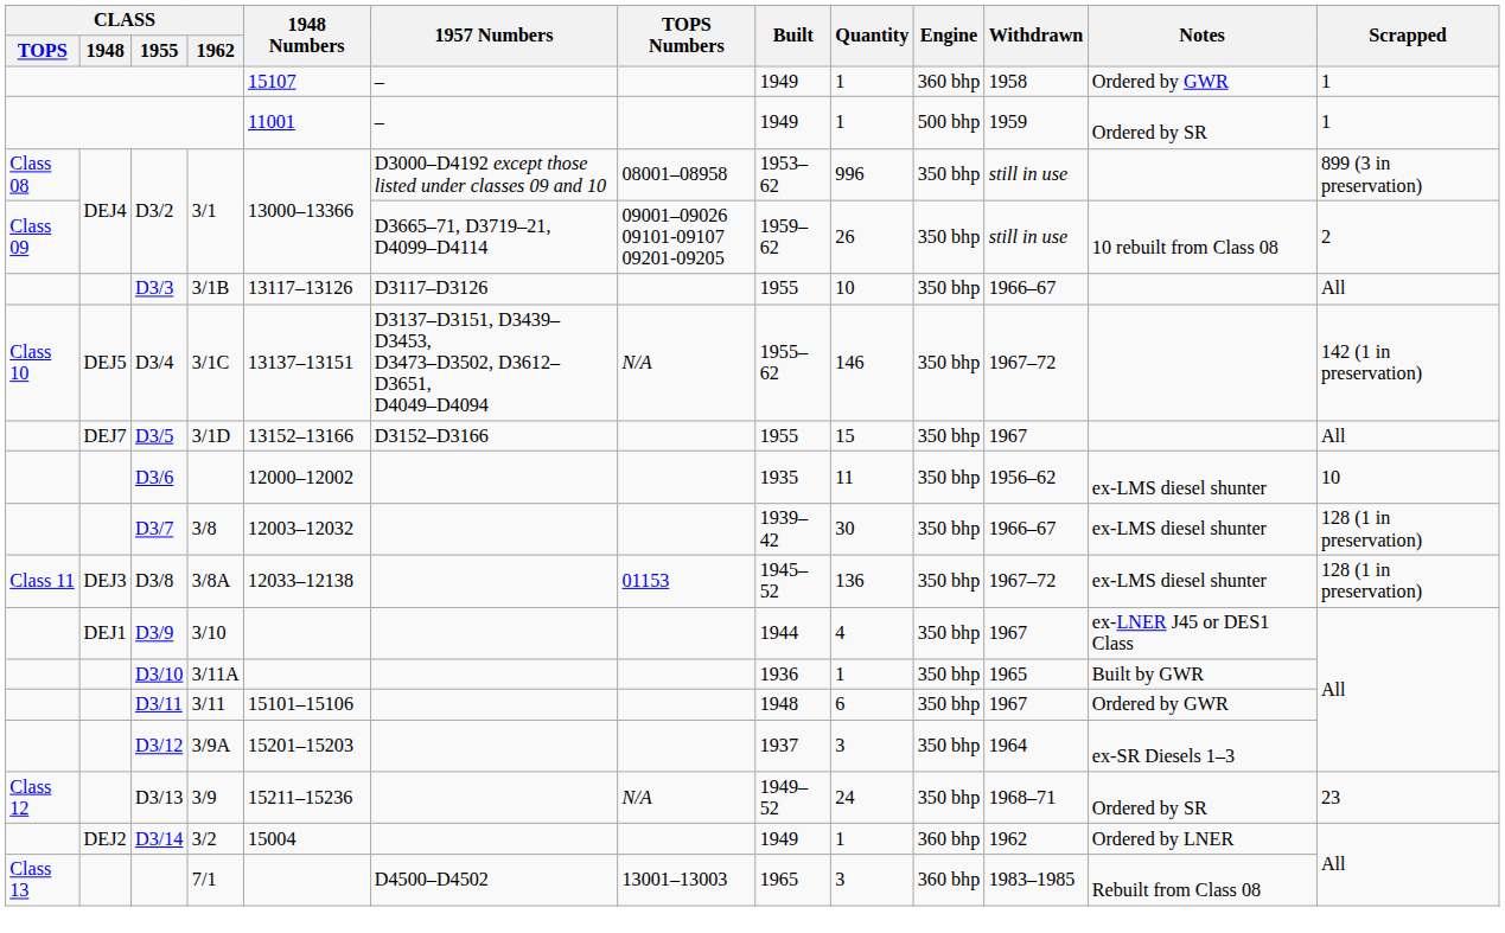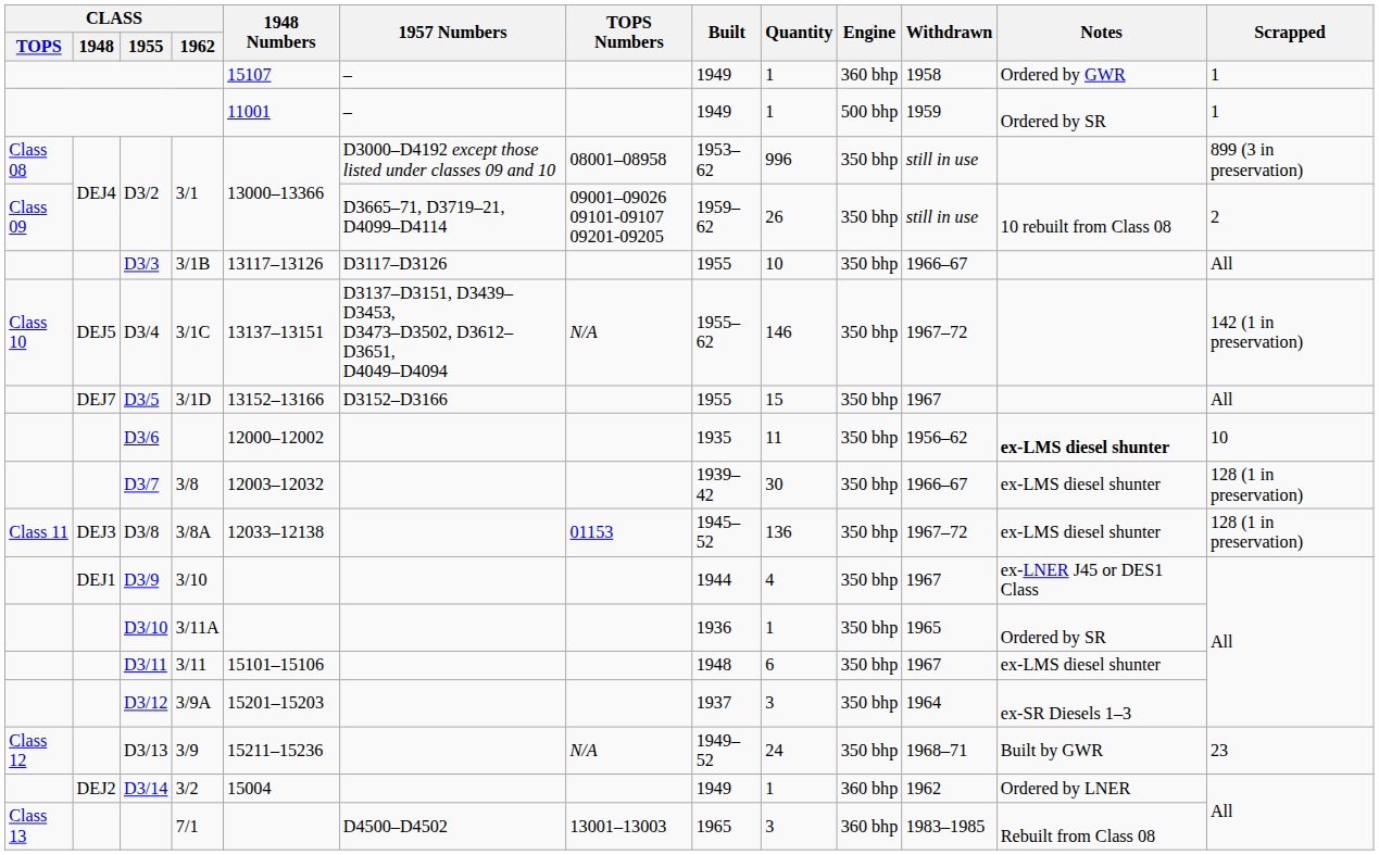D3/6 | Notes: normal -> bold
D3/10 | Notes: Built by GWR -> Ordered by SR
D3/11 | Notes: Ordered by GWR -> ex-LMS diesel shunter
D3/13 | Notes: Ordered by SR -> Built by GWR
